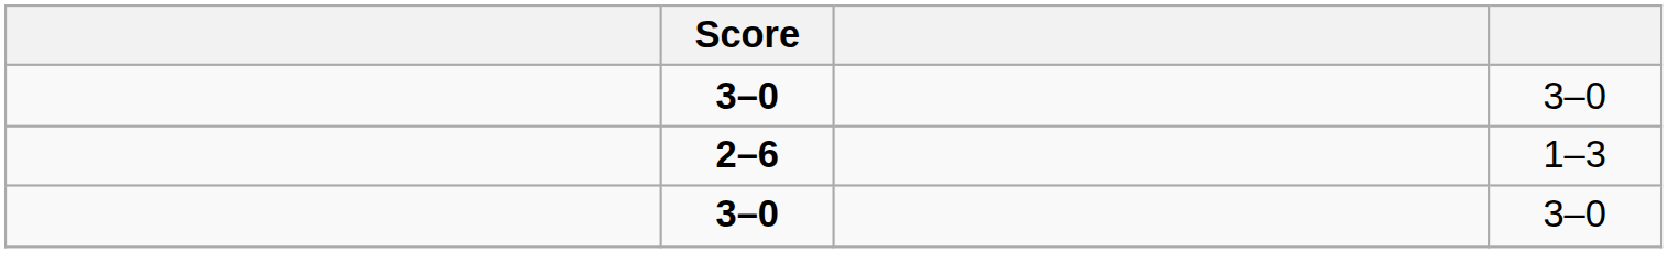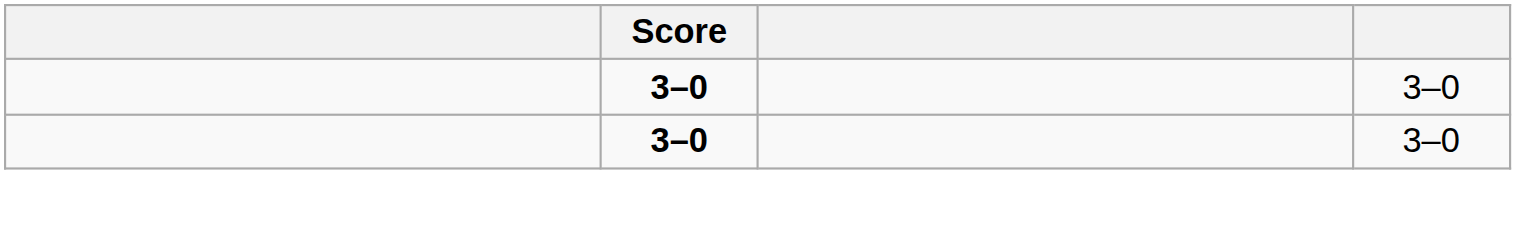- row: 2–6 | 1–3
